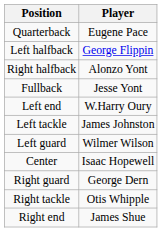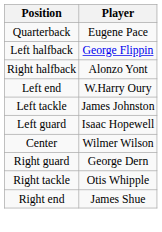- row: Fullback | Jesse Yont
Left guard | Player: Wilmer Wilson -> Isaac Hopewell
Center | Player: Isaac Hopewell -> Wilmer Wilson
